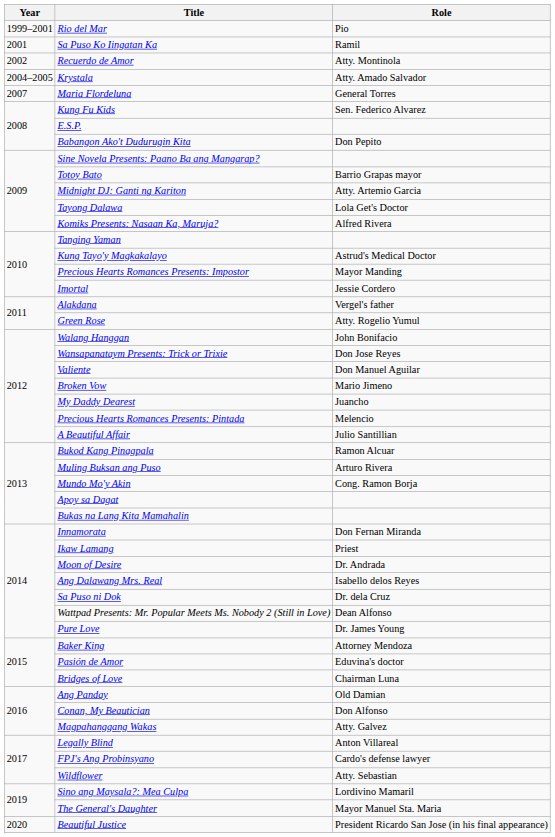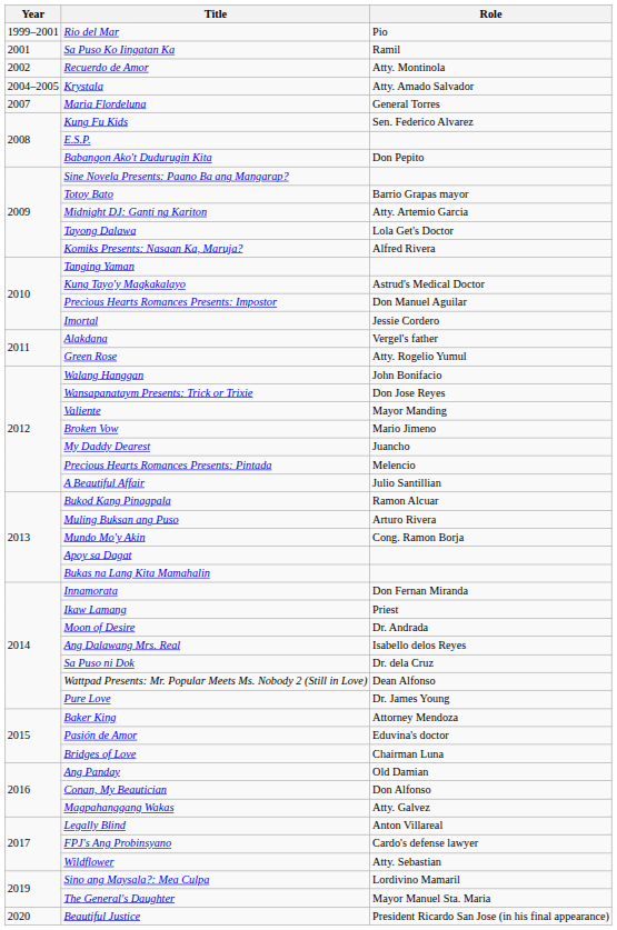Precious Hearts Romances Presents: Impostor | Role: Mayor Manding -> Don Manuel Aguilar
Valiente | Role: Don Manuel Aguilar -> Mayor Manding
